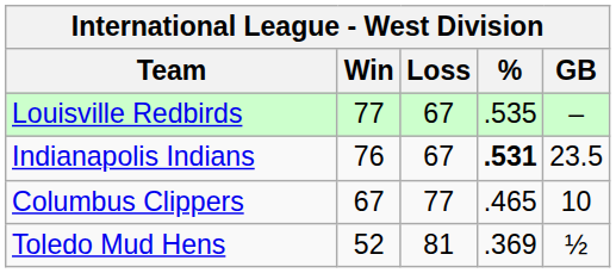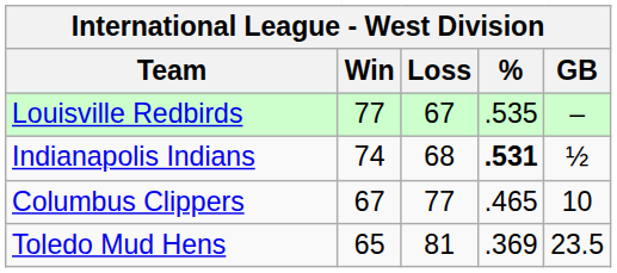Indianapolis Indians | Win: 76 -> 74
Indianapolis Indians | Loss: 67 -> 68
Indianapolis Indians | GB: 23.5 -> ½
Toledo Mud Hens | Win: 52 -> 65
Toledo Mud Hens | GB: ½ -> 23.5
